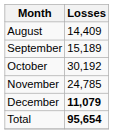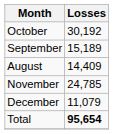rows swapped: August <-> October
December | Losses: bold -> normal
